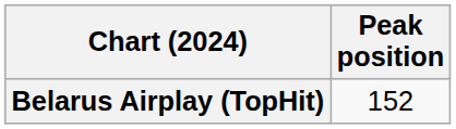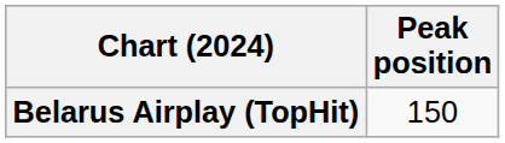Belarus Airplay (TopHit) | Peak position: 152 -> 150
